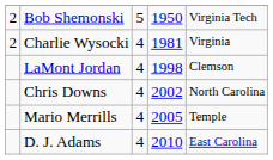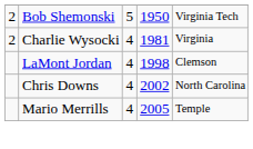- row: D. J. Adams | 4 | 2010 | East Carolina
